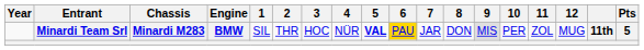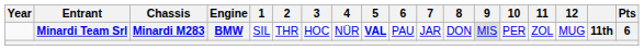Minardi Team Srl | 6: gold background -> no background
Minardi Team Srl | Pts: 5 -> 6
